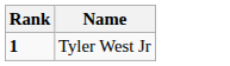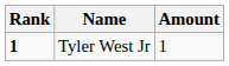+ column: Amount | 1
